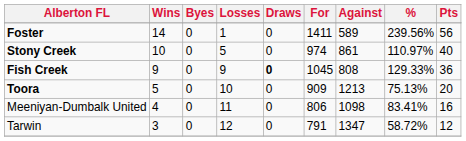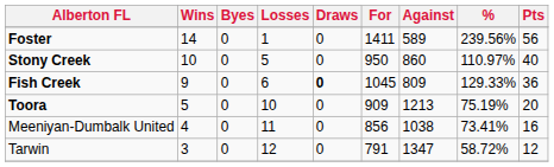Stony Creek | For: 974 -> 950
Stony Creek | Against: 861 -> 860
Fish Creek | Losses: 9 -> 6
Fish Creek | Against: 808 -> 809
Toora | %: 75.13% -> 75.19%
Meeniyan-Dumbalk United | For: 806 -> 856
Meeniyan-Dumbalk United | Against: 1098 -> 1038
Meeniyan-Dumbalk United | %: 83.41% -> 73.41%
